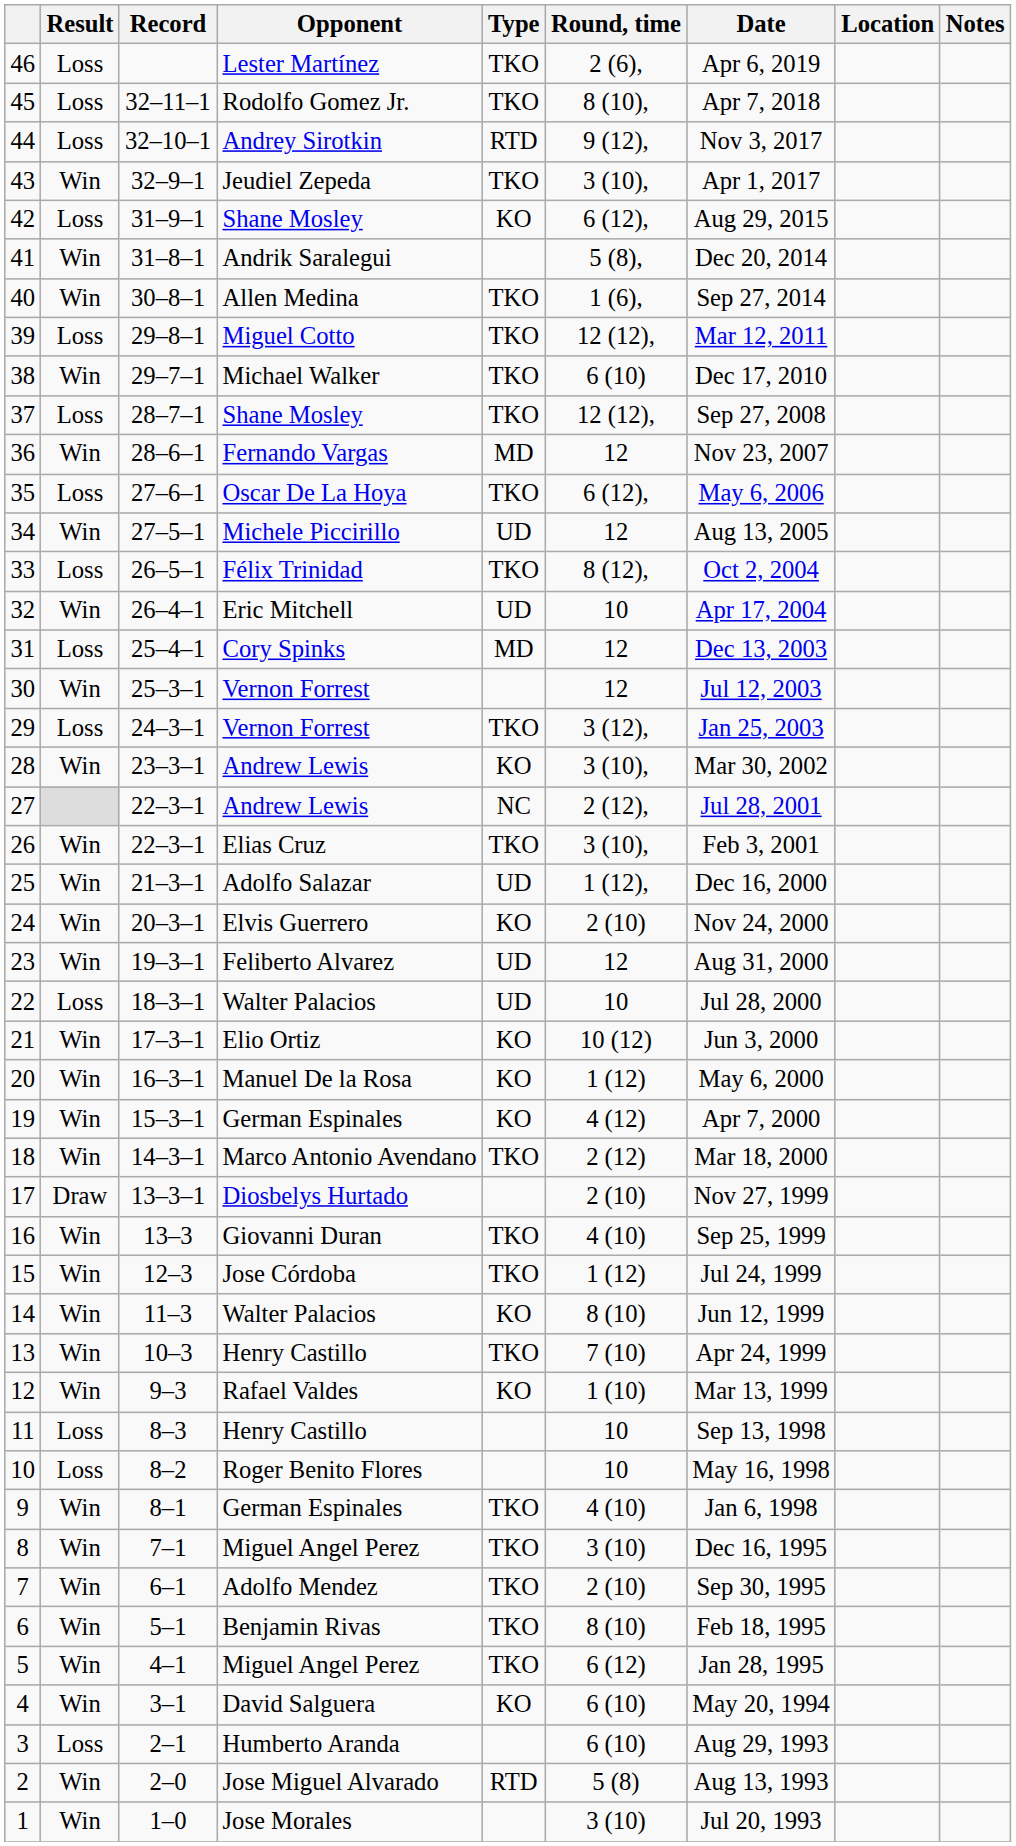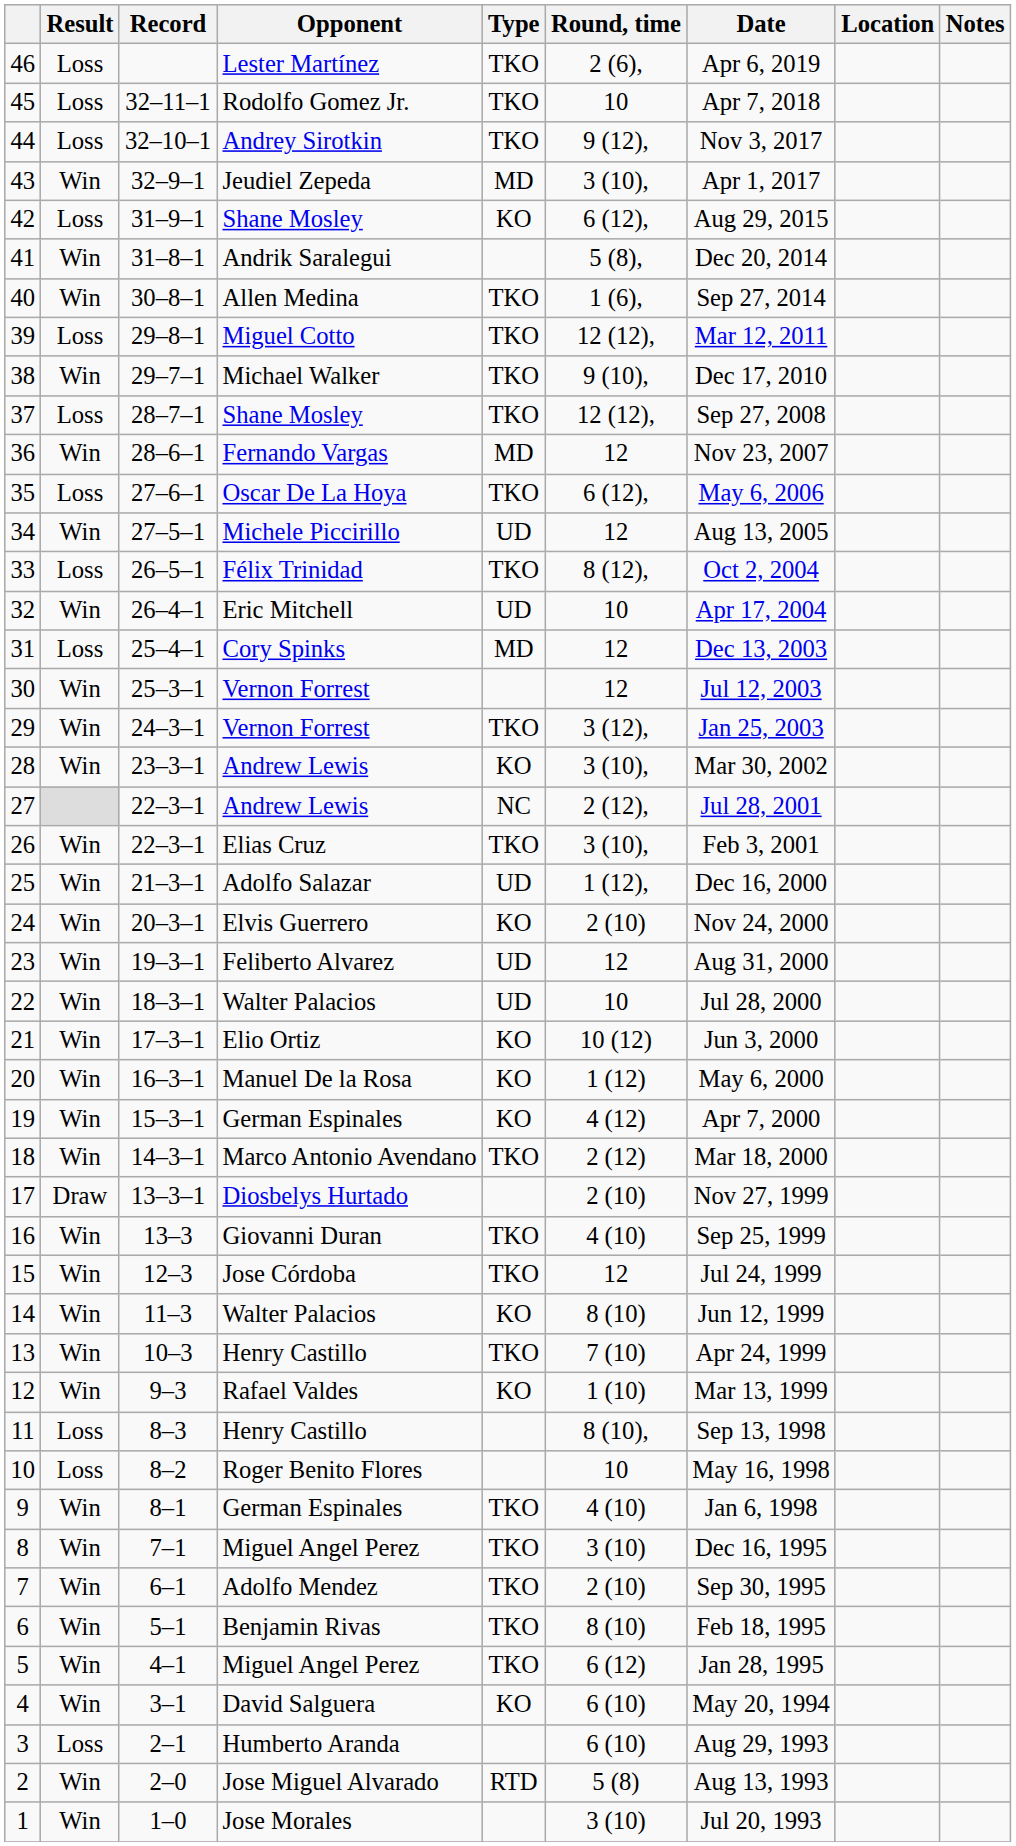45 | Round, time: 8 (10), -> 10
44 | Type: RTD -> TKO
43 | Type: TKO -> MD
38 | Round, time: 6 (10) -> 9 (10),
29 | Result: Loss -> Win
22 | Result: Loss -> Win
15 | Round, time: 1 (12) -> 12
11 | Round, time: 10 -> 8 (10),
